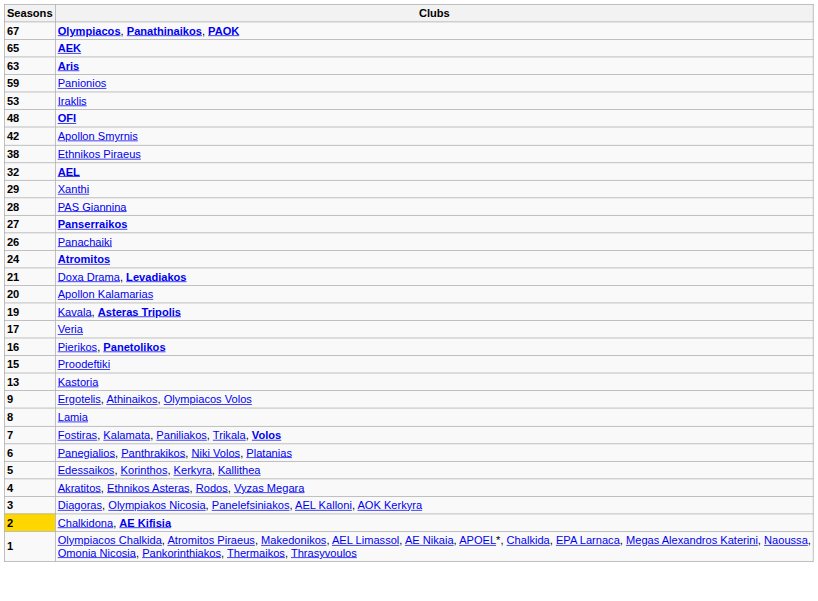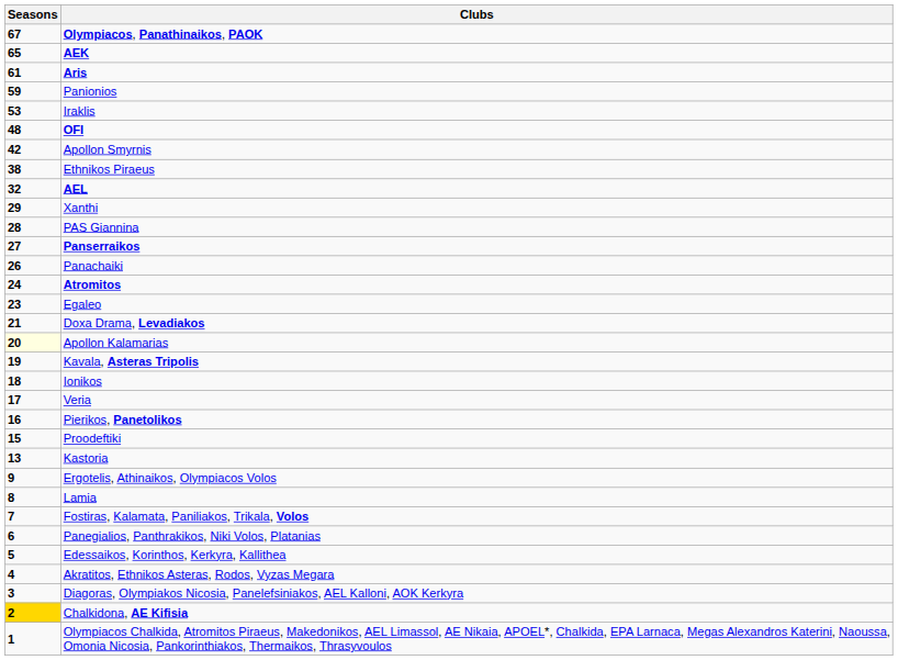Aris | Seasons: 63 -> 61
+ row: 23 | Egaleo
Apollon Kalamarias | Seasons: no background -> lightyellow background
+ row: 18 | Ionikos
